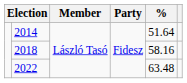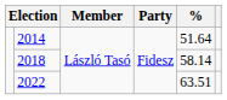2018 | %: 58.16 -> 58.14
2022 | %: 63.48 -> 63.51
